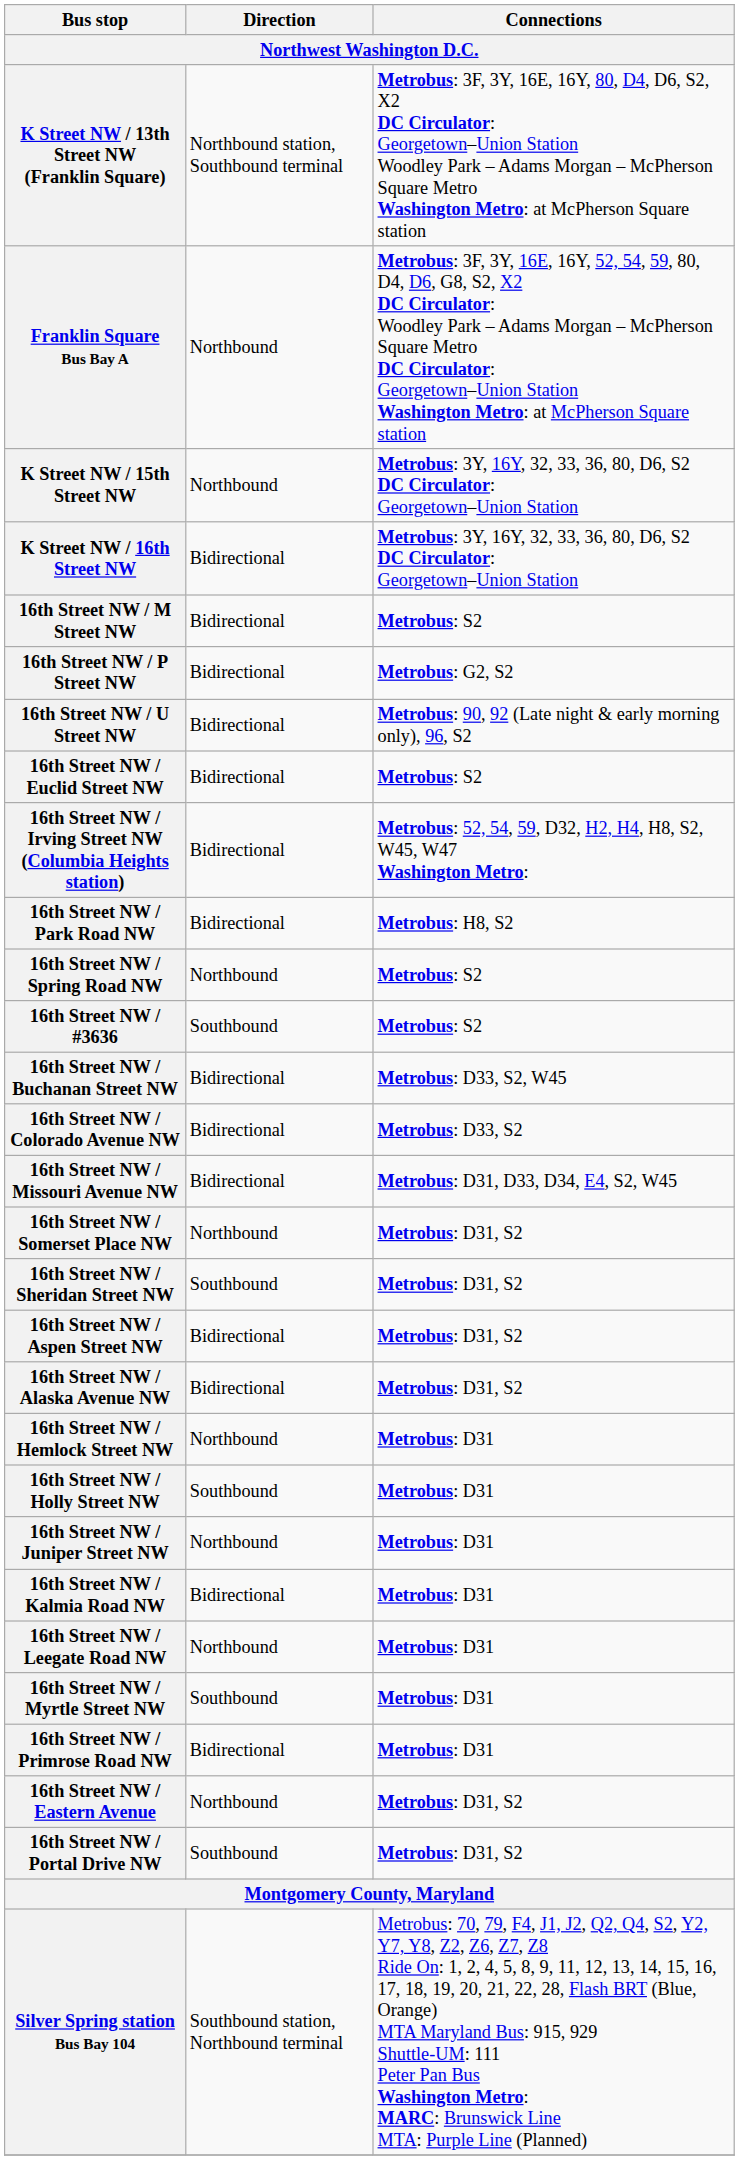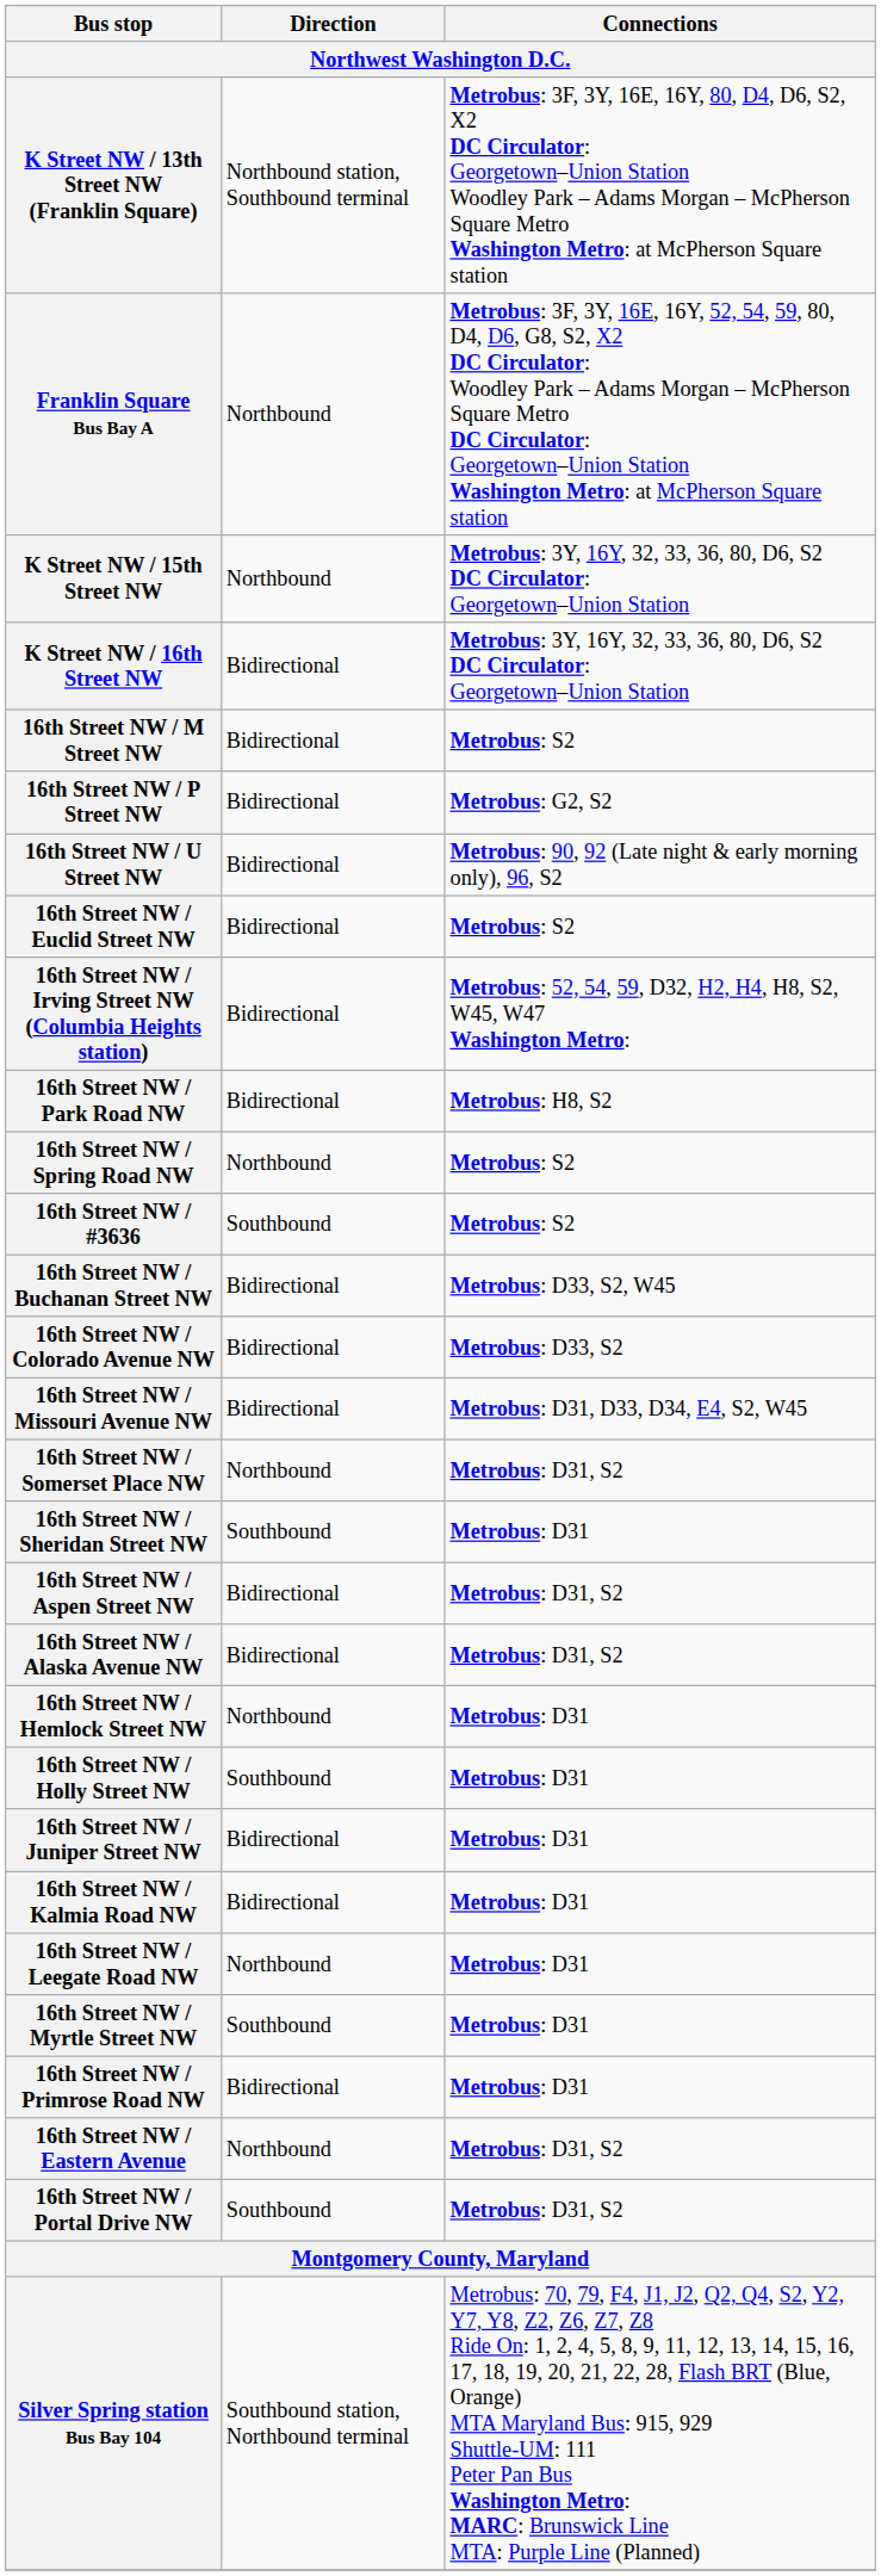16th Street NW / Sheridan Street NW | Connections: Metrobus: D31, S2 -> Metrobus: D31
16th Street NW / Juniper Street NW | Direction: Northbound -> Bidirectional
